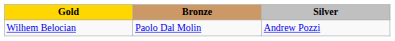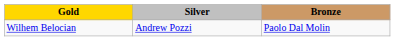columns swapped: Silver <-> Bronze
